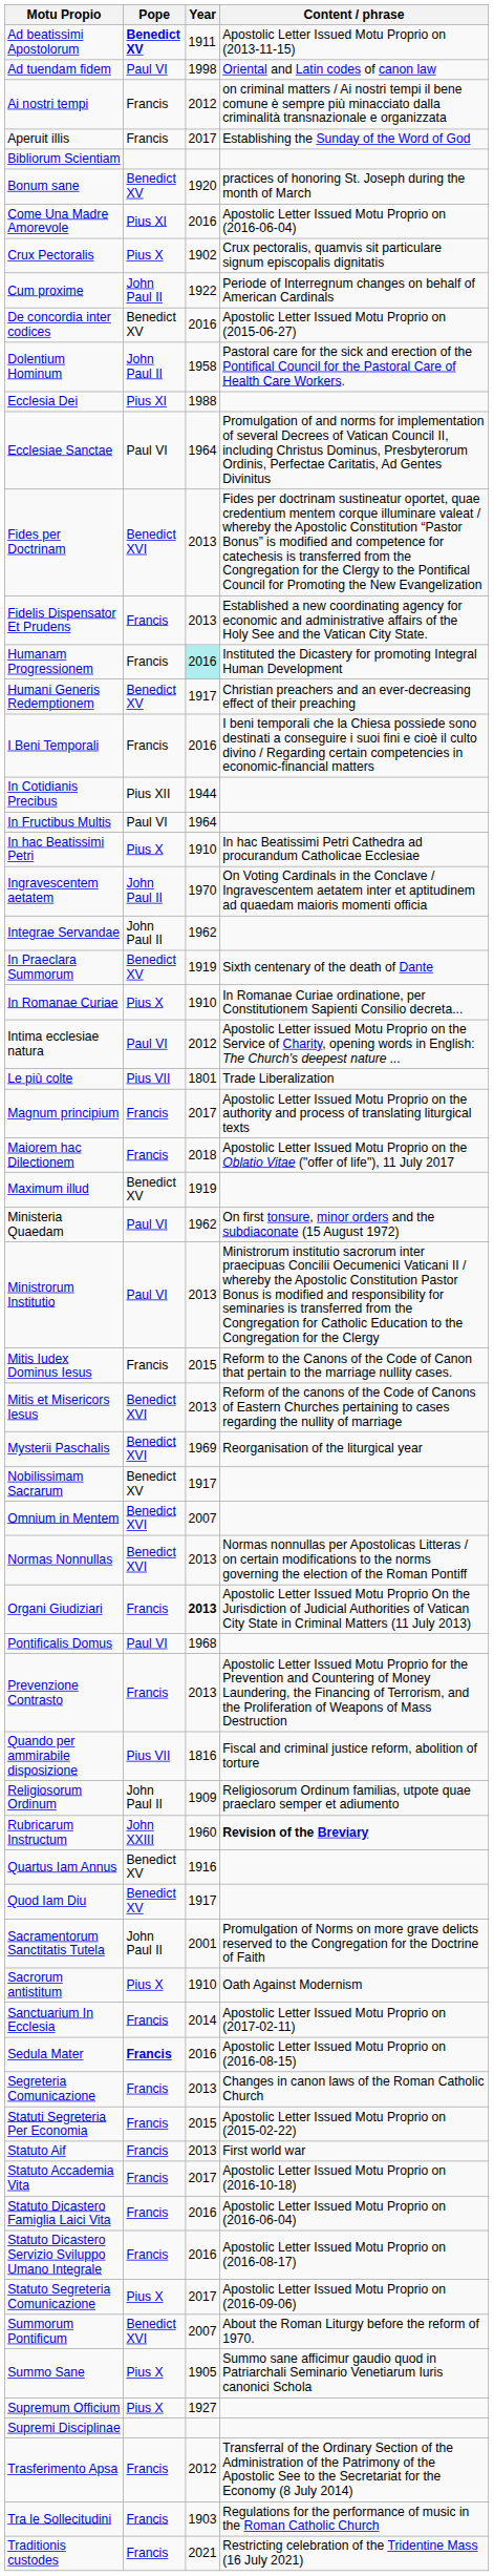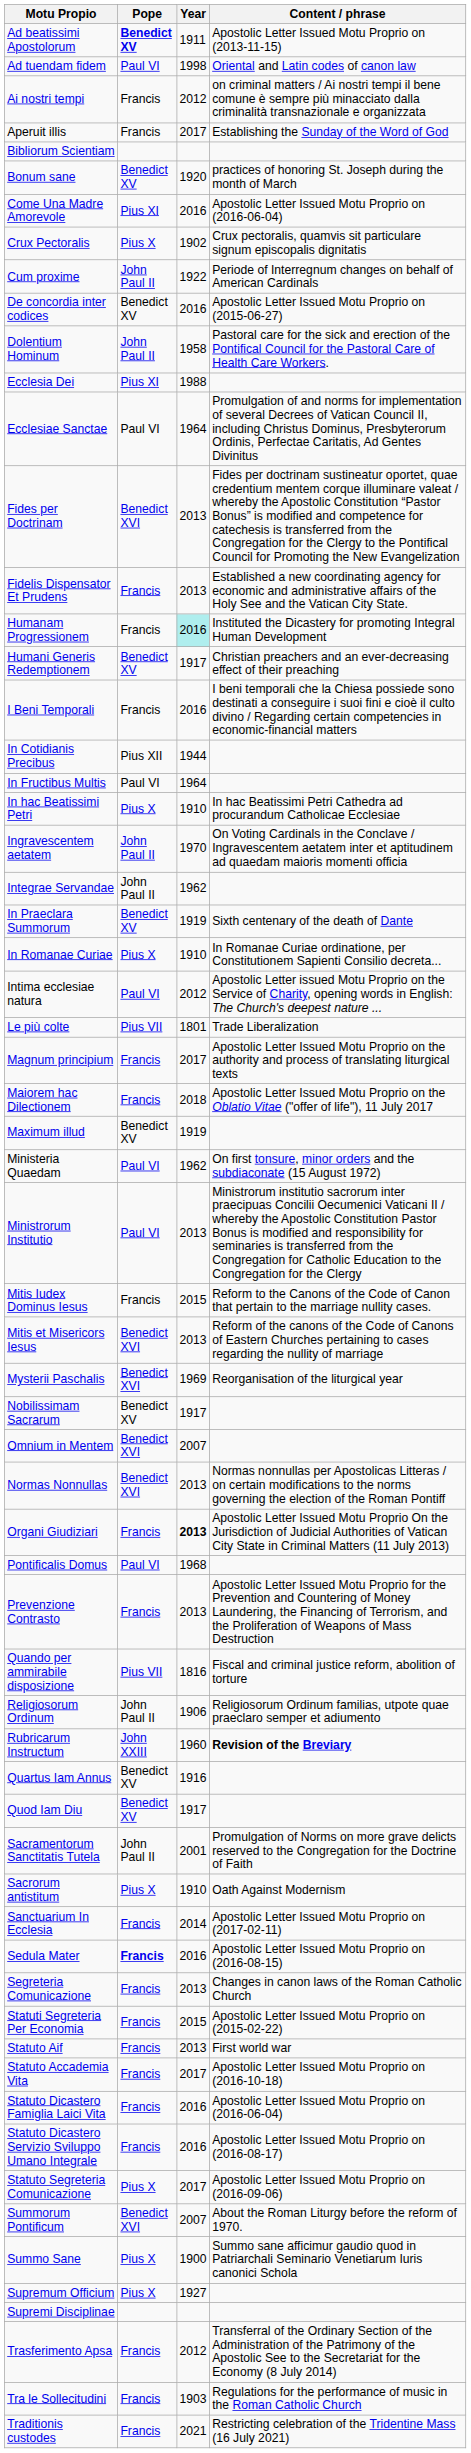Religiosorum Ordinum | Year: 1909 -> 1906
Summo Sane | Year: 1905 -> 1900
